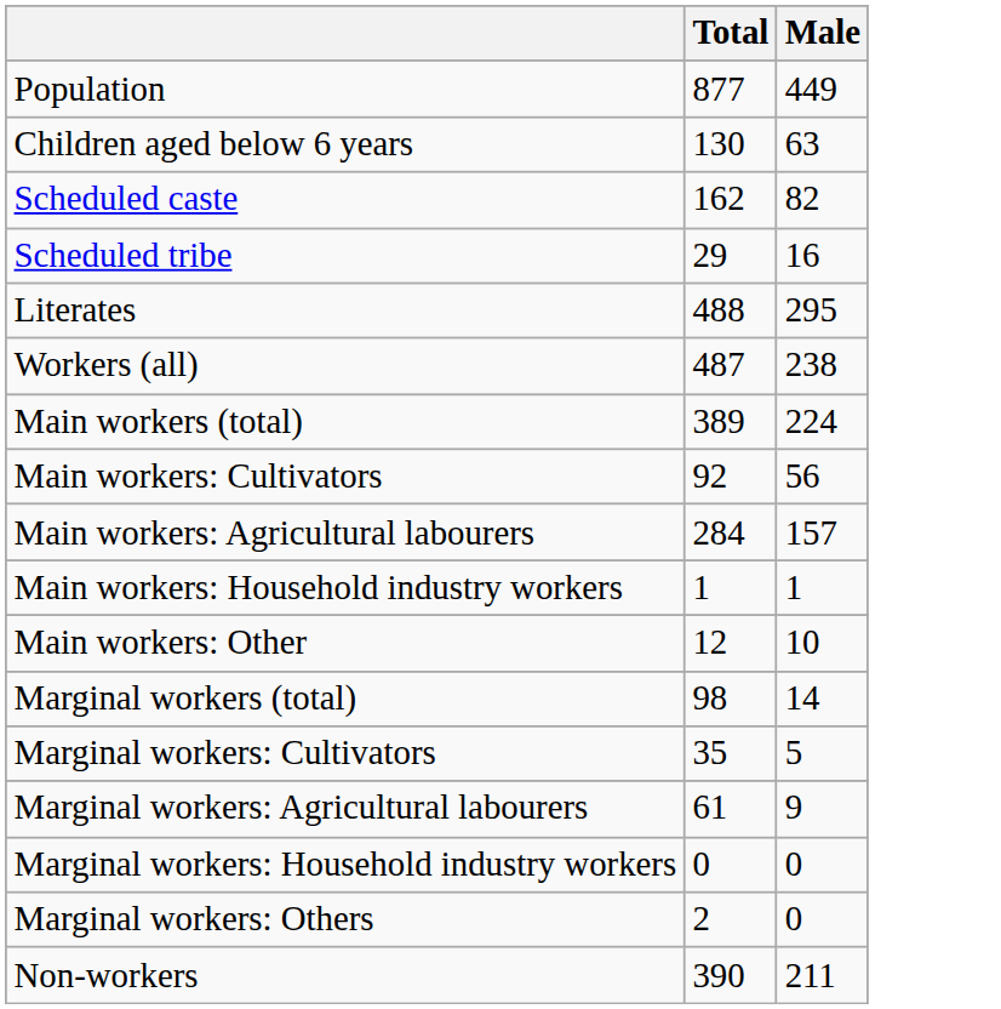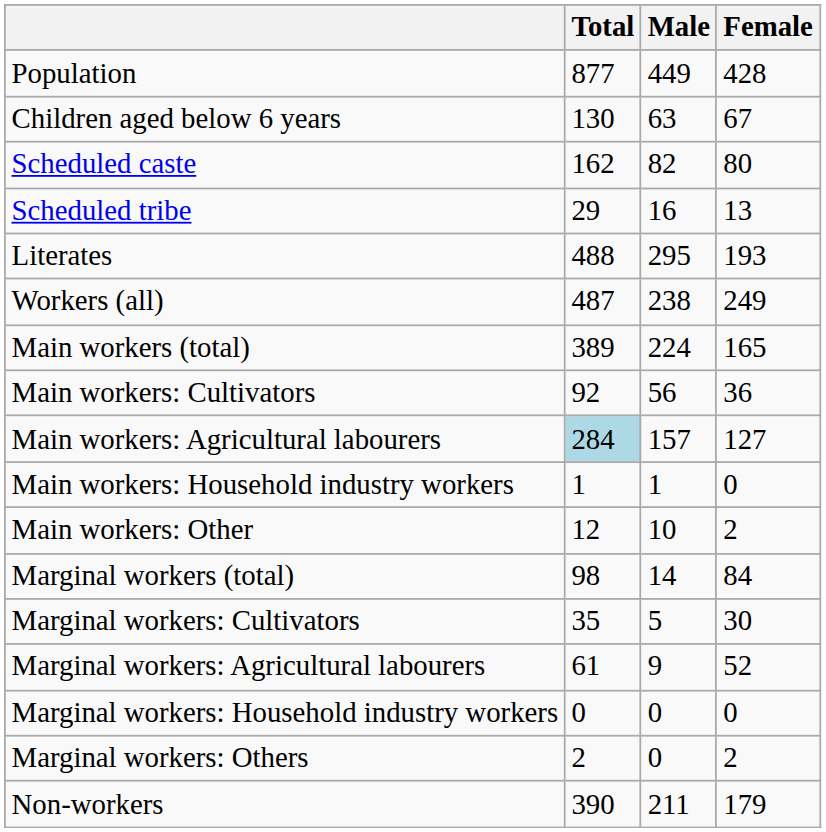+ column: Female | 428 | 67 | 80 | 13 | 193 | 249 | 165 | 36 | 127 | 0 | 2 | 84 | 30 | 52 | 0 | 2 | 179
Main workers: Agricultural labourers | Total: no background -> lightblue background
